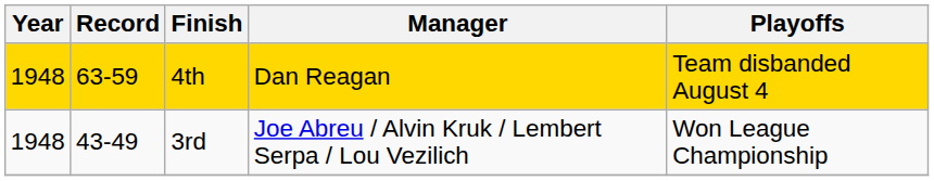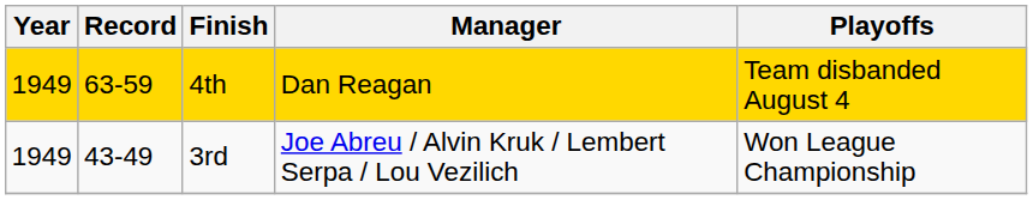4th | Year: 1948 -> 1949
3rd | Year: 1948 -> 1949
